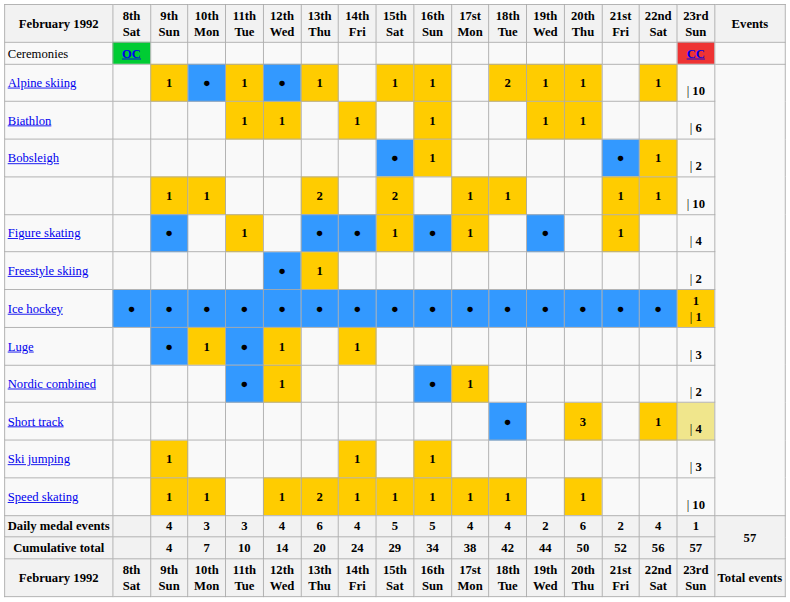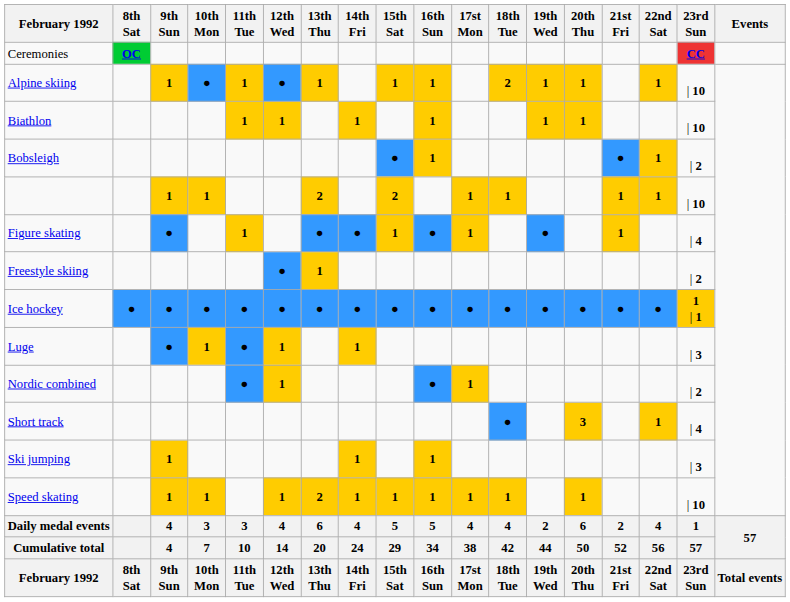Biathlon | 23rd Sun: | 6 -> | 10
Short track | 23rd Sun: khaki background -> no background
